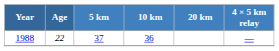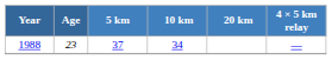1988 | Age: 22 -> 23
1988 | 10 km: 36 -> 34
